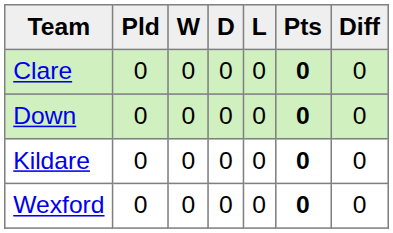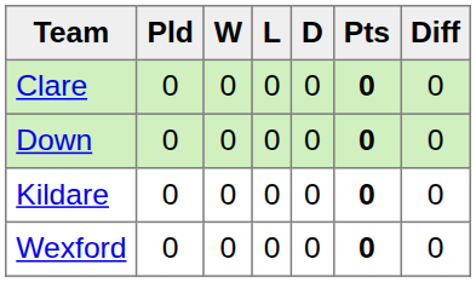columns swapped: D <-> L
